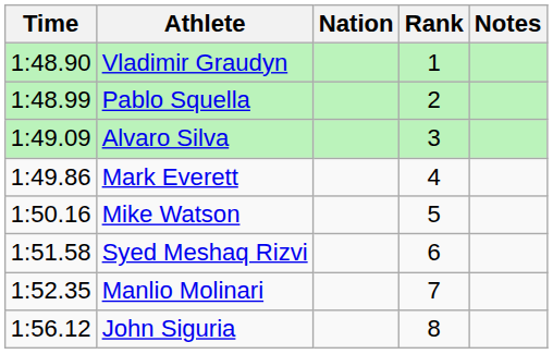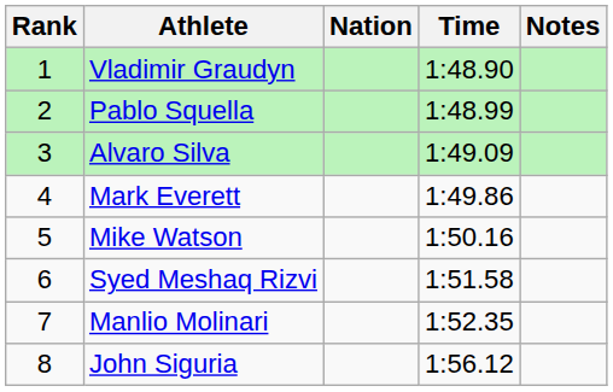columns swapped: Rank <-> Time
